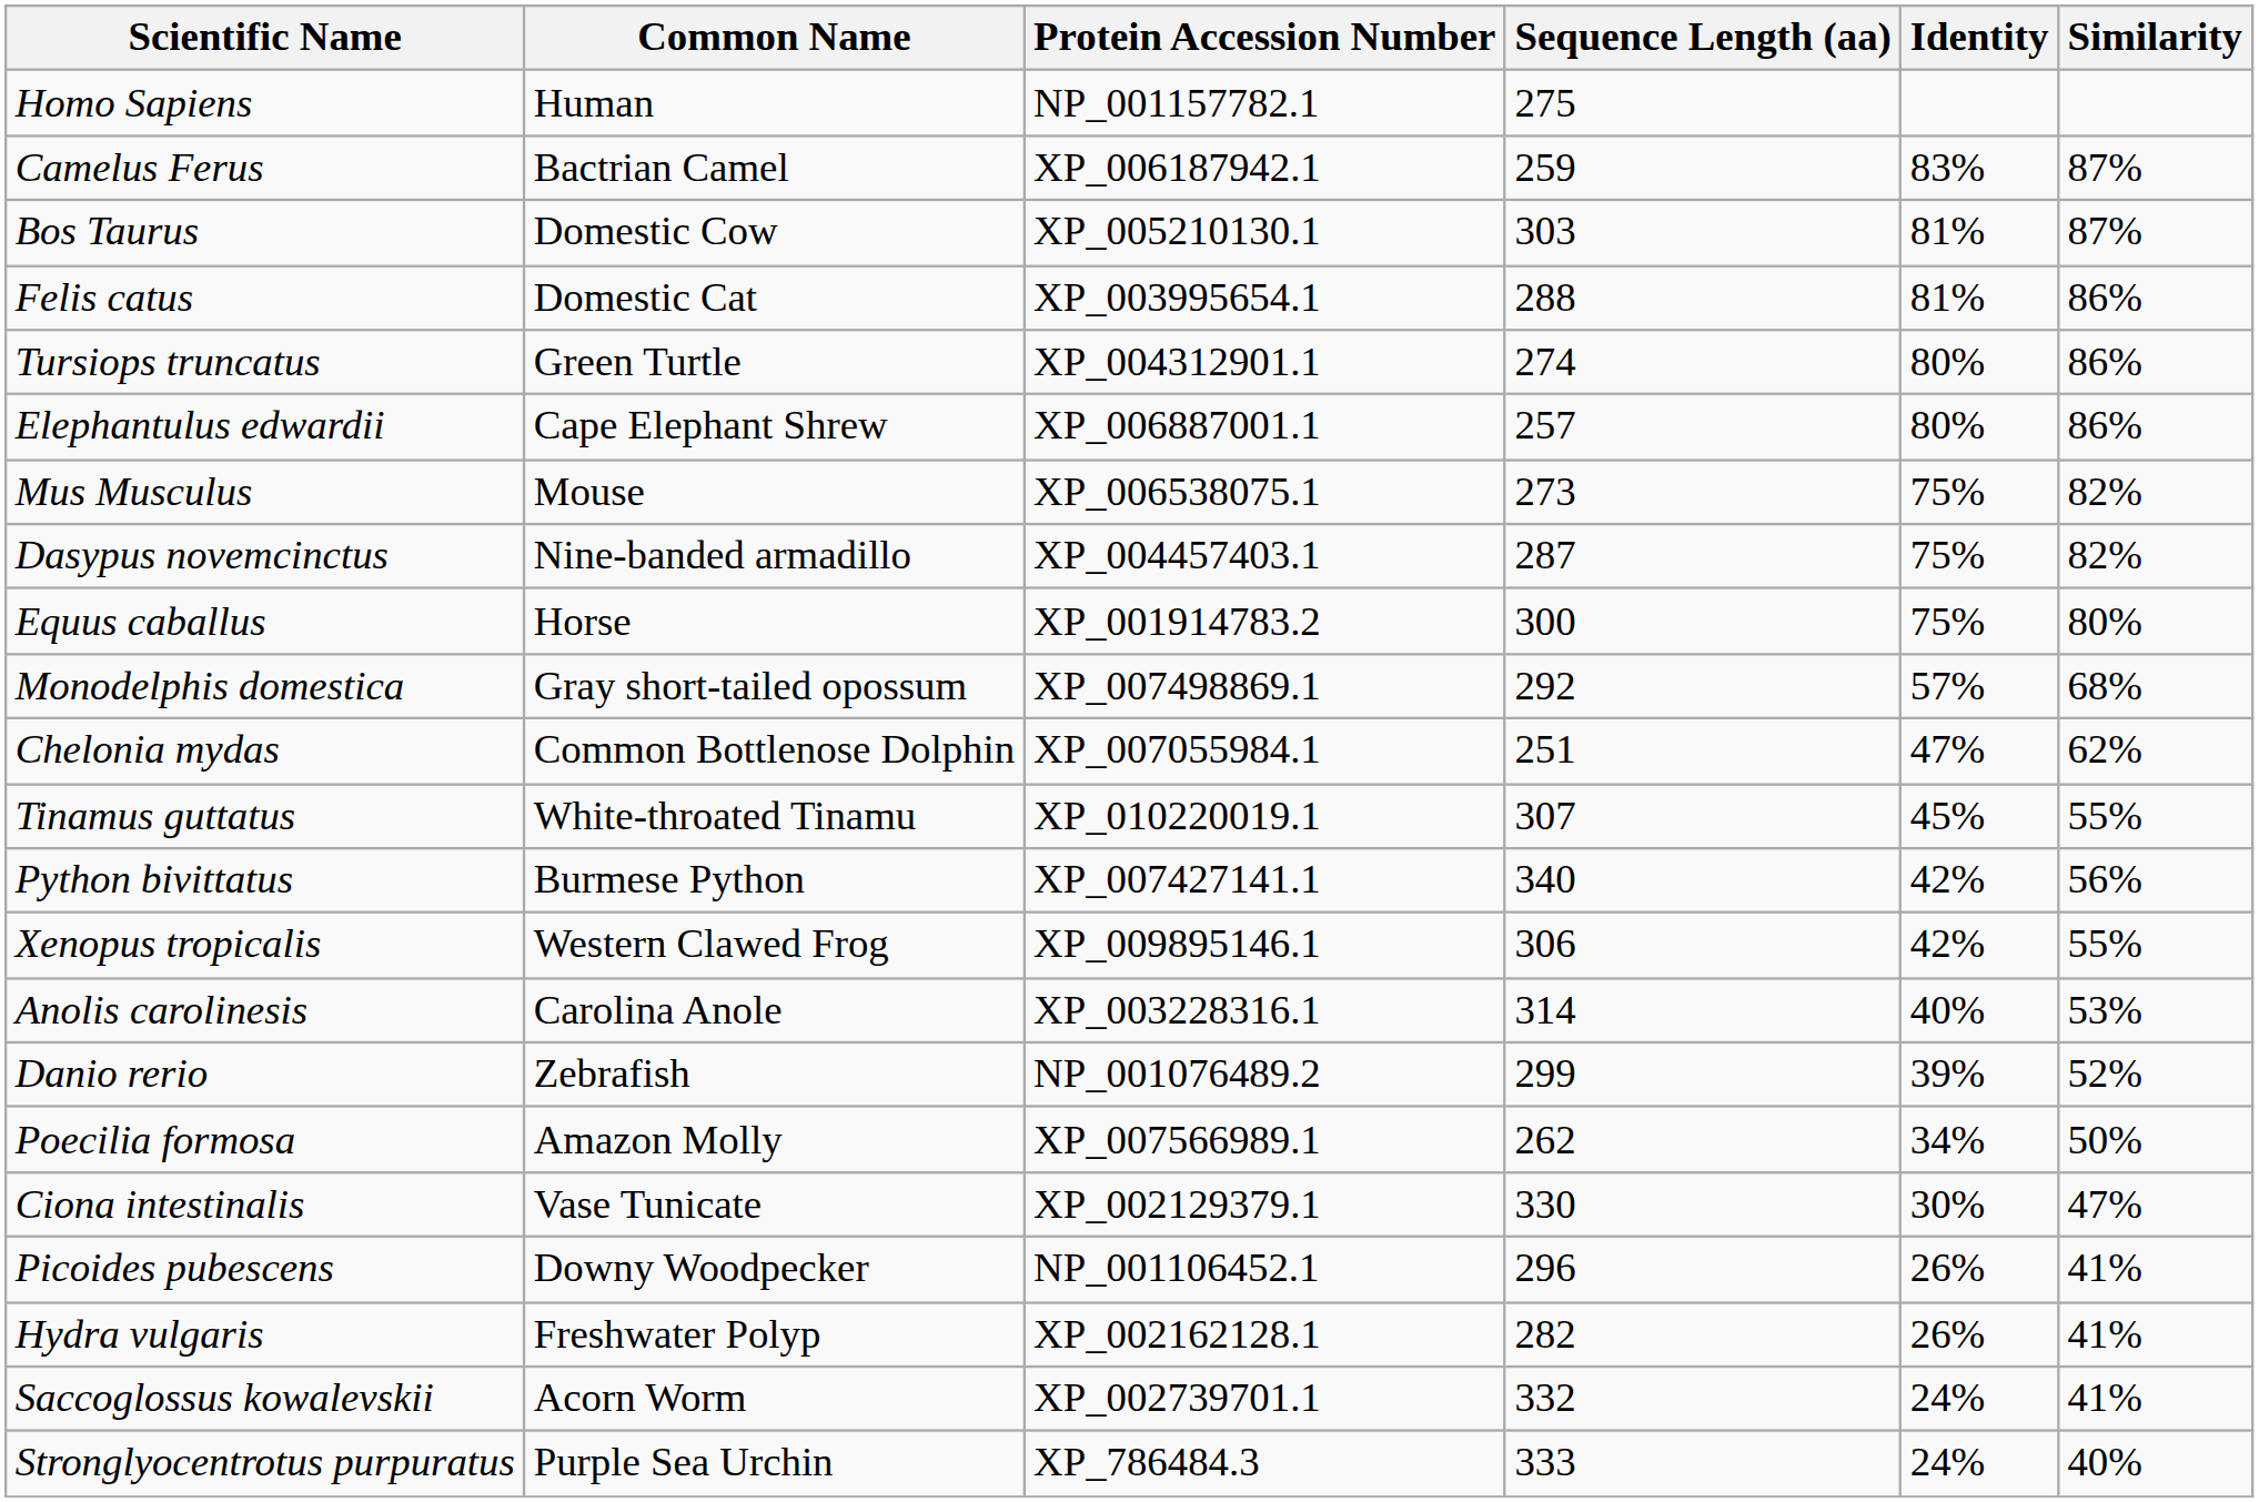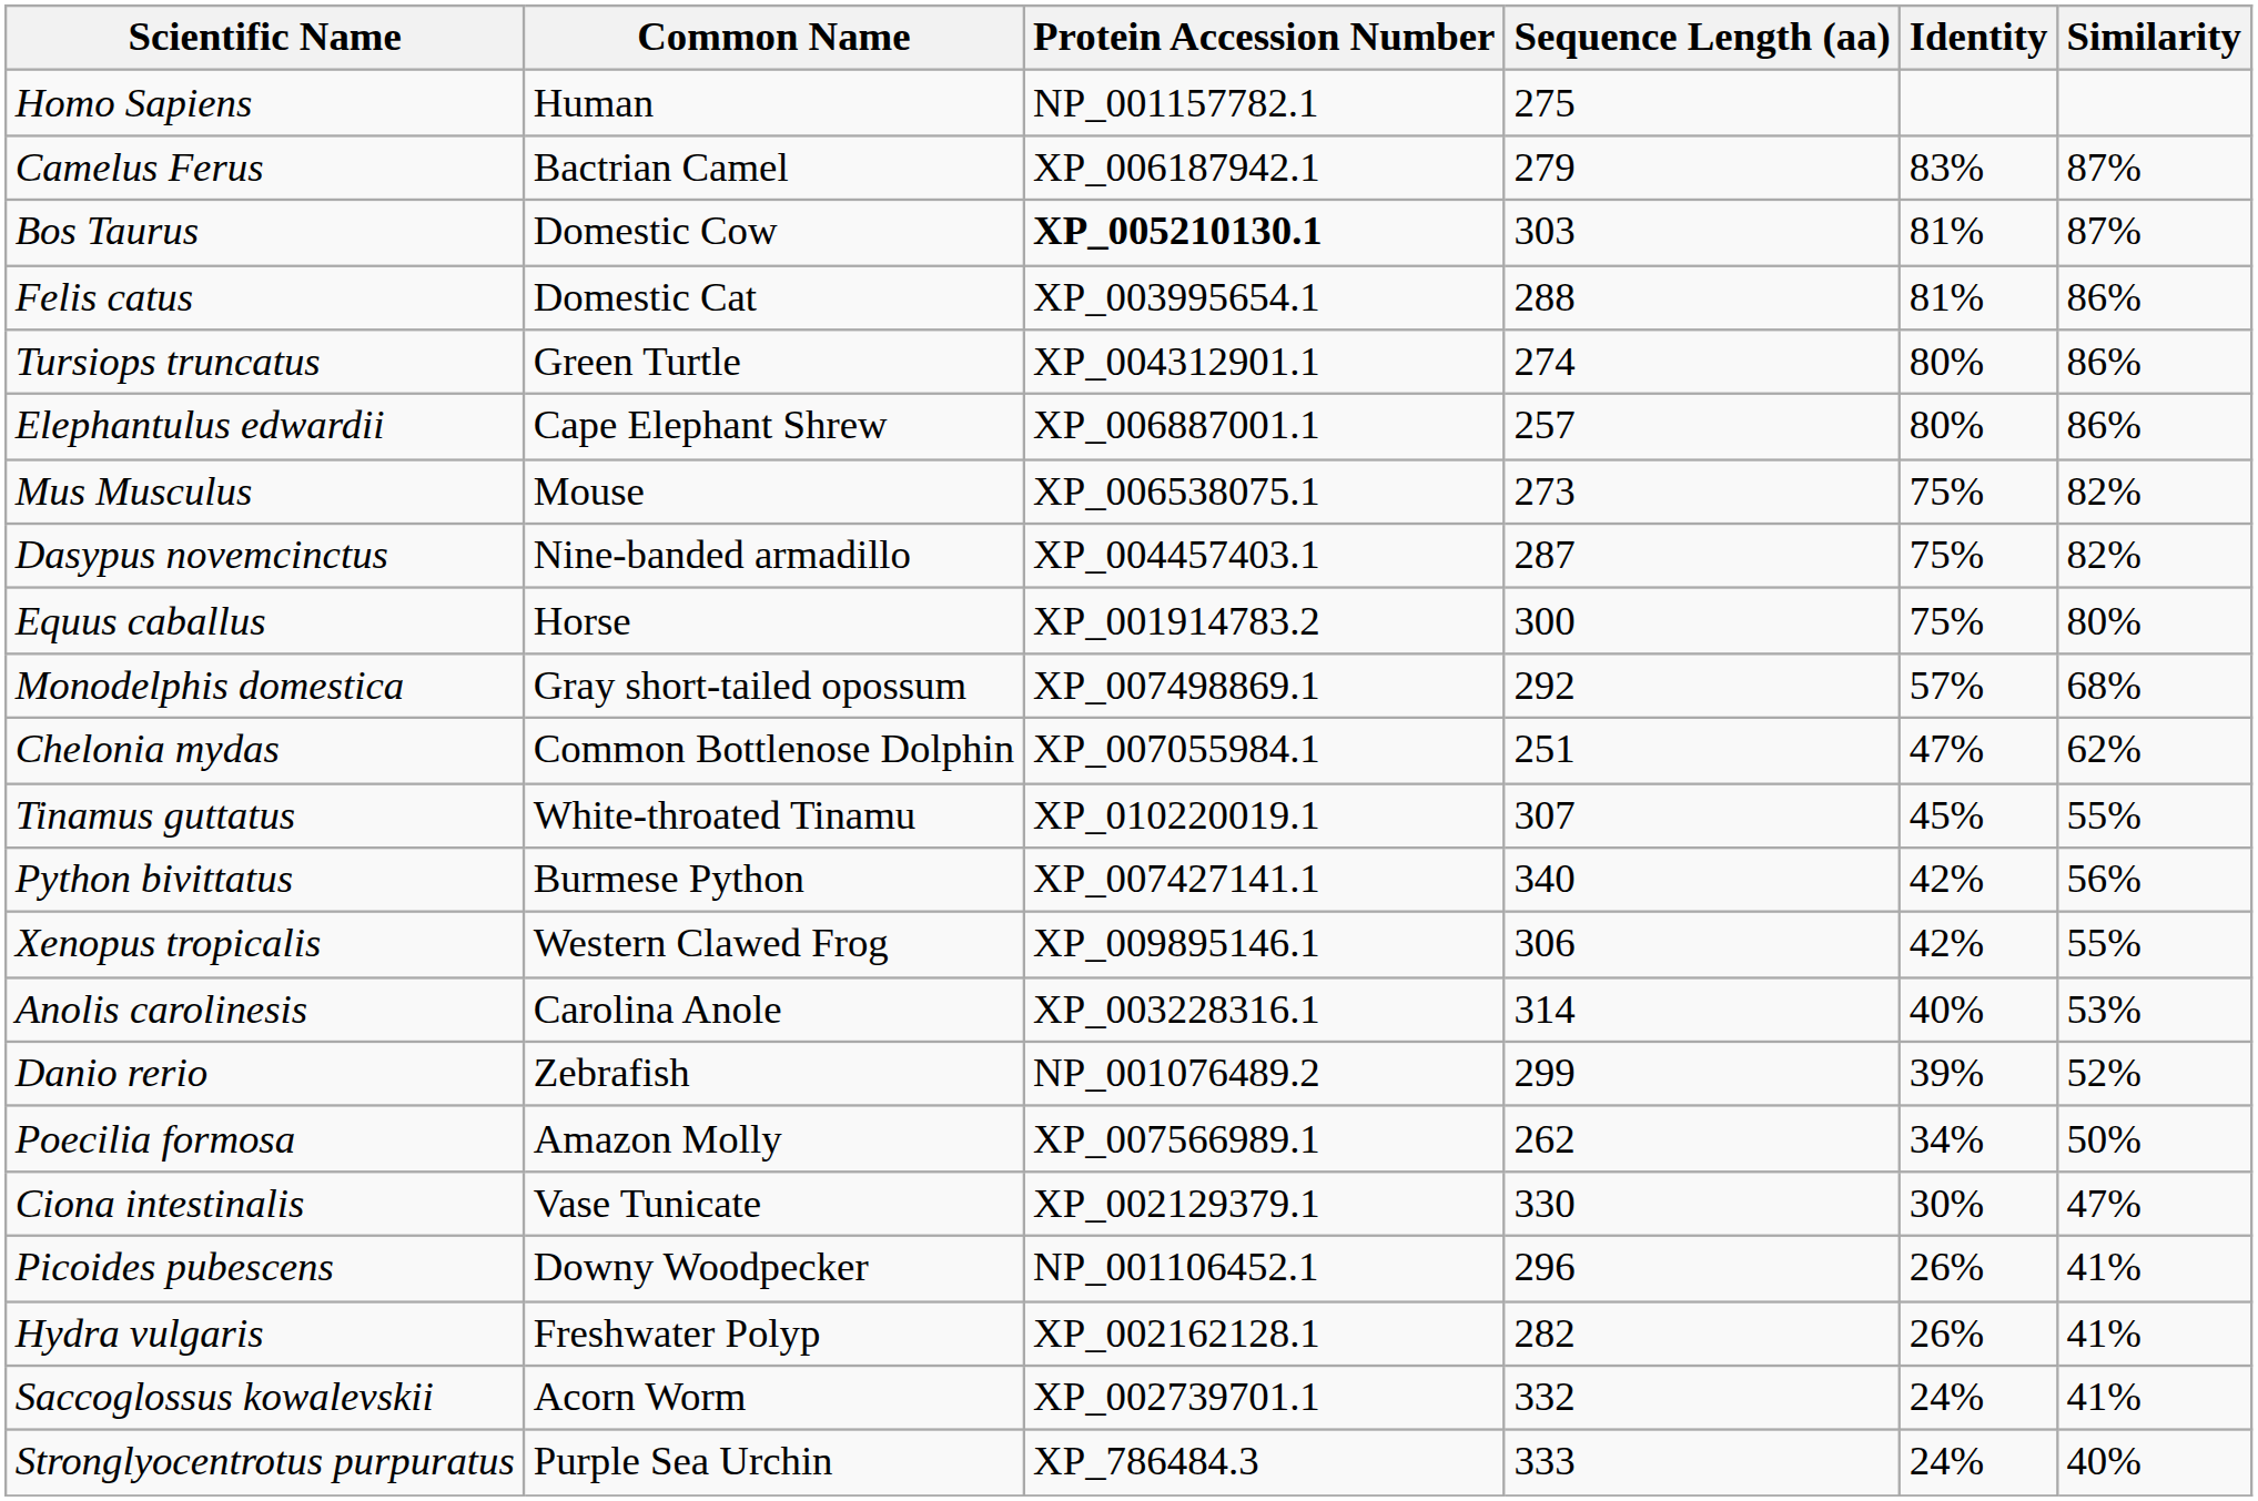Camelus Ferus | Sequence Length (aa): 259 -> 279
Bos Taurus | Protein Accession Number: normal -> bold
